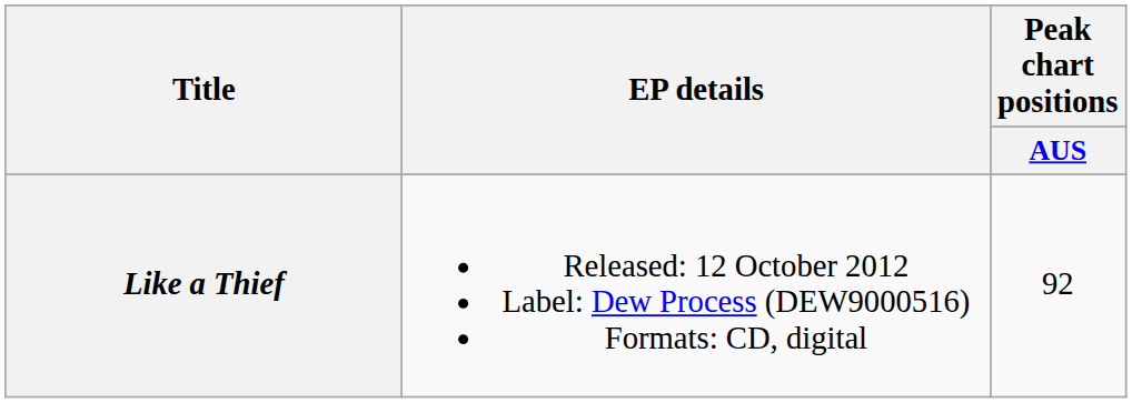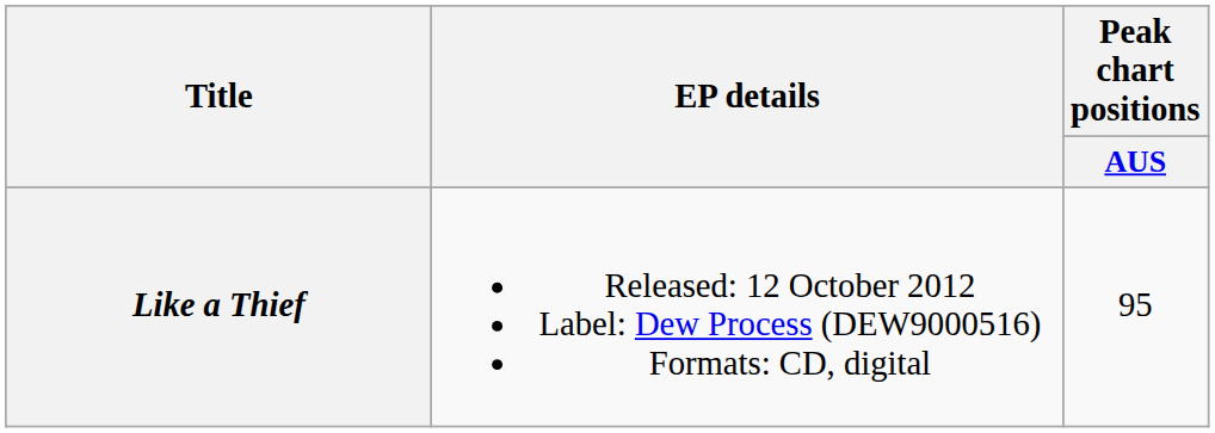Like a Thief | Peak chart positions / AUS: 92 -> 95
